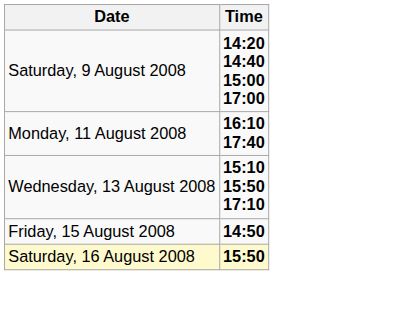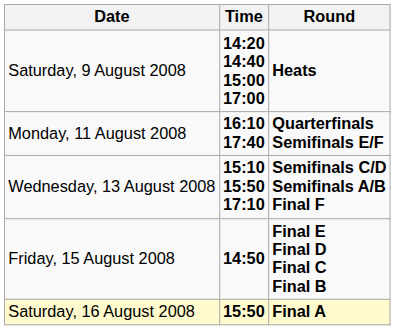+ column: Round | Heats | Quarterfinals Semifinals E/F | Semifinals C/D Semifinals A/B Final F | Final E Final D Final C Final B | Final A
